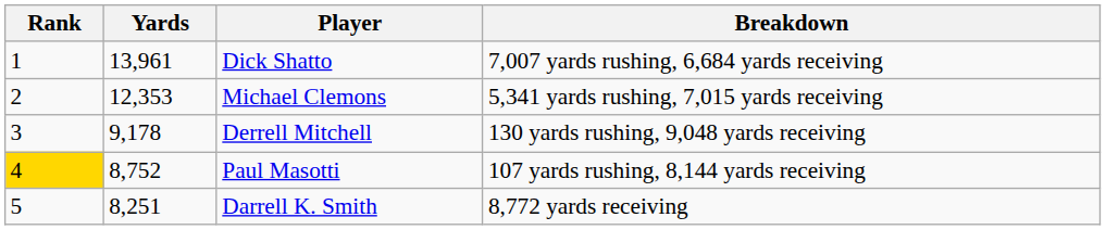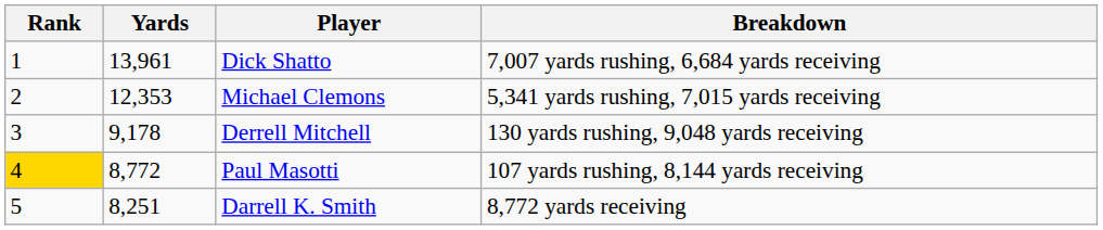Paul Masotti | Yards: 8,752 -> 8,772
